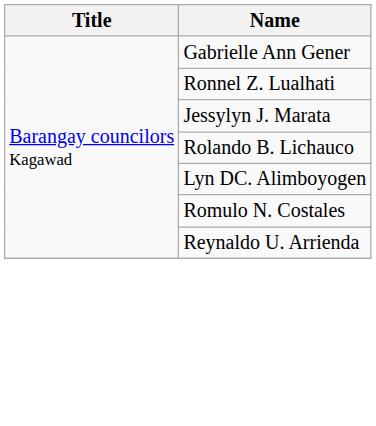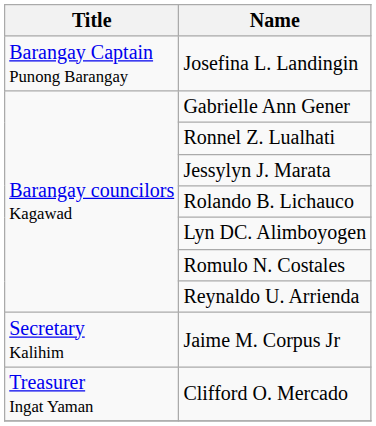+ row: Barangay Captain Punong Barangay | Josefina L. Landingin
+ row: Secretary Kalihim | Jaime M. Corpus Jr
+ row: Treasurer Ingat Yaman | Clifford O. Mercado
